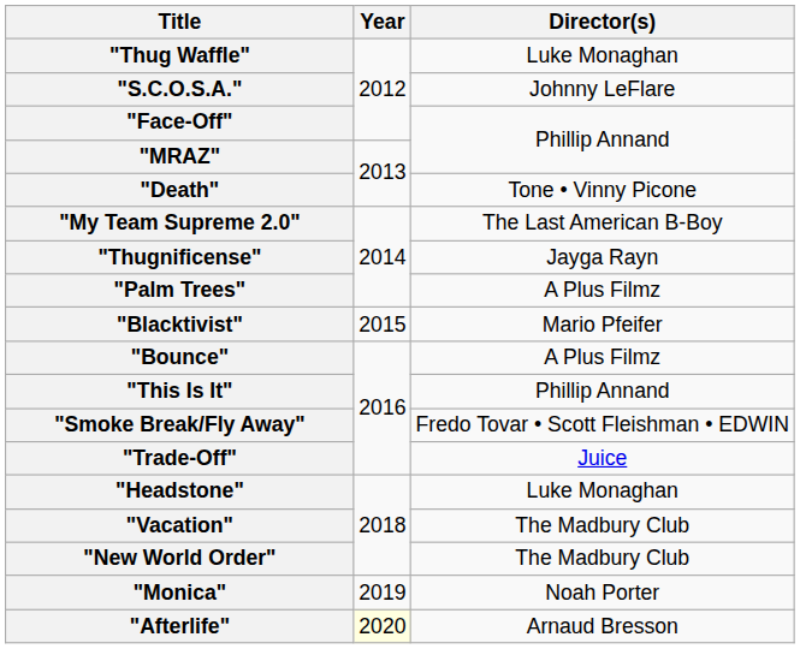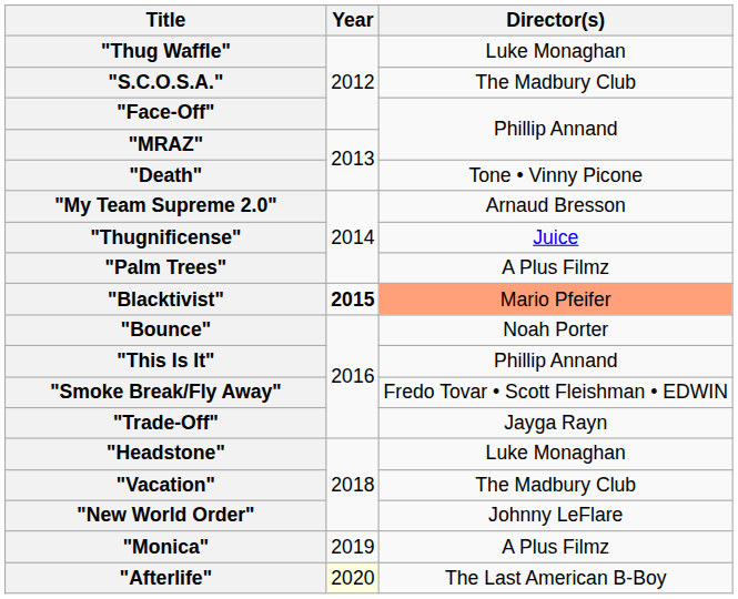"S.C.O.S.A." | Director(s): Johnny LeFlare -> The Madbury Club
"My Team Supreme 2.0" | Director(s): The Last American B-Boy -> Arnaud Bresson
"Thugnificense" | Director(s): Jayga Rayn -> Juice
"Blacktivist" | Year: normal -> bold
"Blacktivist" | Director(s): no background -> lightsalmon background
"Bounce" | Director(s): A Plus Filmz -> Noah Porter
"Trade-Off" | Director(s): Juice -> Jayga Rayn
"New World Order" | Director(s): The Madbury Club -> Johnny LeFlare
"Monica" | Director(s): Noah Porter -> A Plus Filmz
"Afterlife" | Director(s): Arnaud Bresson -> The Last American B-Boy
